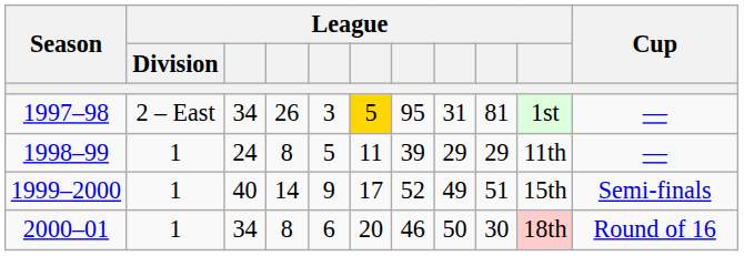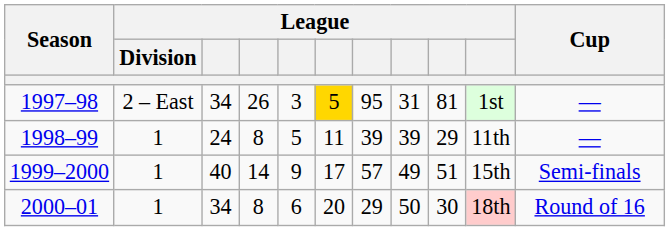1998–99 | column 8: 29 -> 39
1999–2000 | column 7: 52 -> 57
2000–01 | column 7: 46 -> 29
